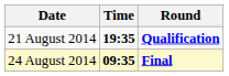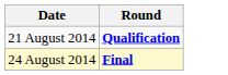- column: Time | 19:35 | 09:35
